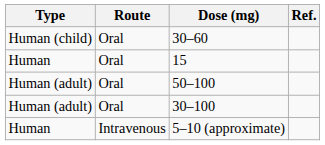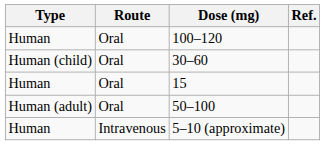+ row: Human | Oral | 100–120
- row: Human (adult) | Oral | 30–100
